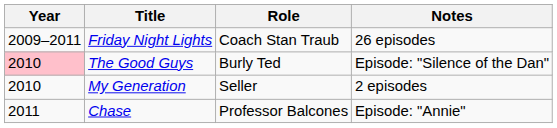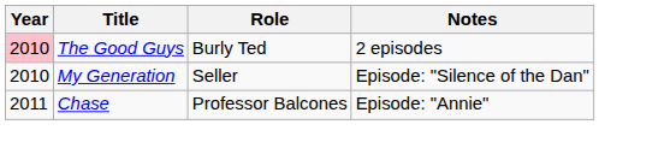- row: 2009–2011 | Friday Night Lights | Coach Stan Traub | 26 episodes
The Good Guys | Notes: Episode: "Silence of the Dan" -> 2 episodes
My Generation | Notes: 2 episodes -> Episode: "Silence of the Dan"
